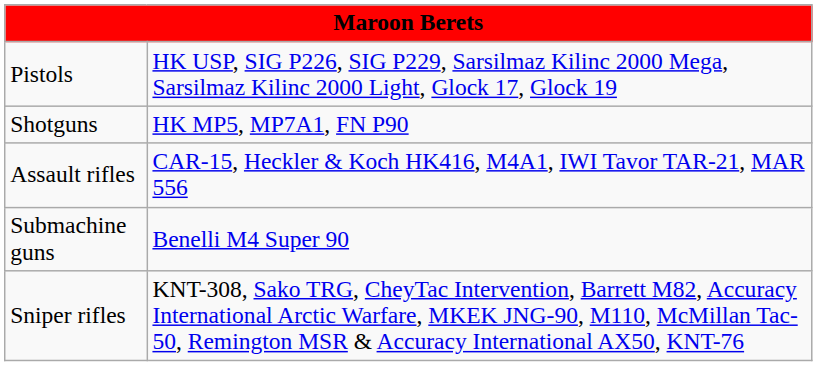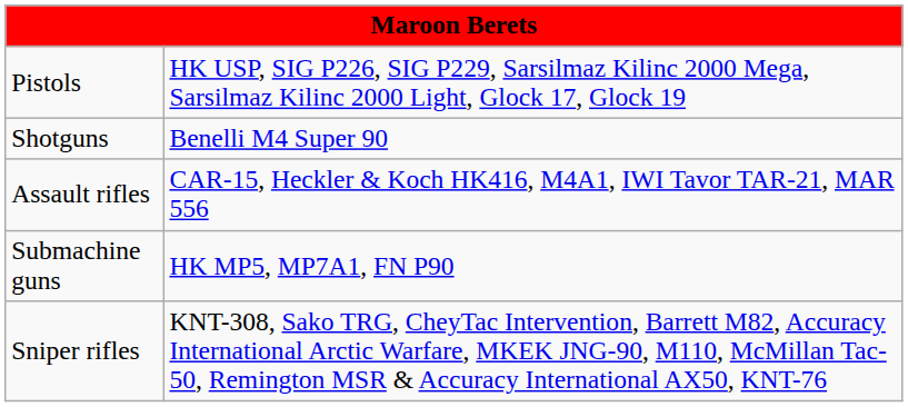Shotguns | column 2: HK MP5, MP7A1, FN P90 -> Benelli M4 Super 90
Submachine guns | column 2: Benelli M4 Super 90 -> HK MP5, MP7A1, FN P90
